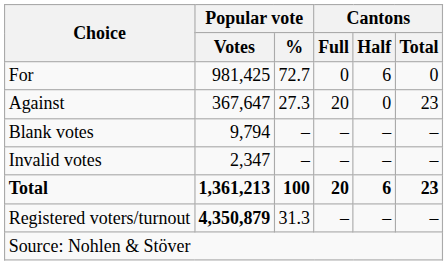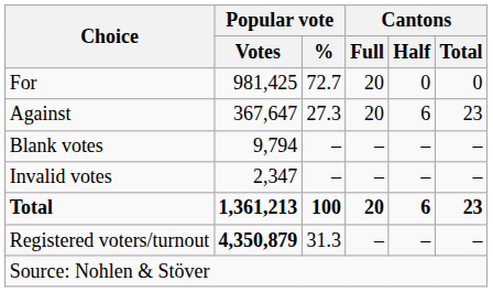For | Cantons / Full: 0 -> 20
For | Cantons / Half: 6 -> 0
Against | Cantons / Half: 0 -> 6
